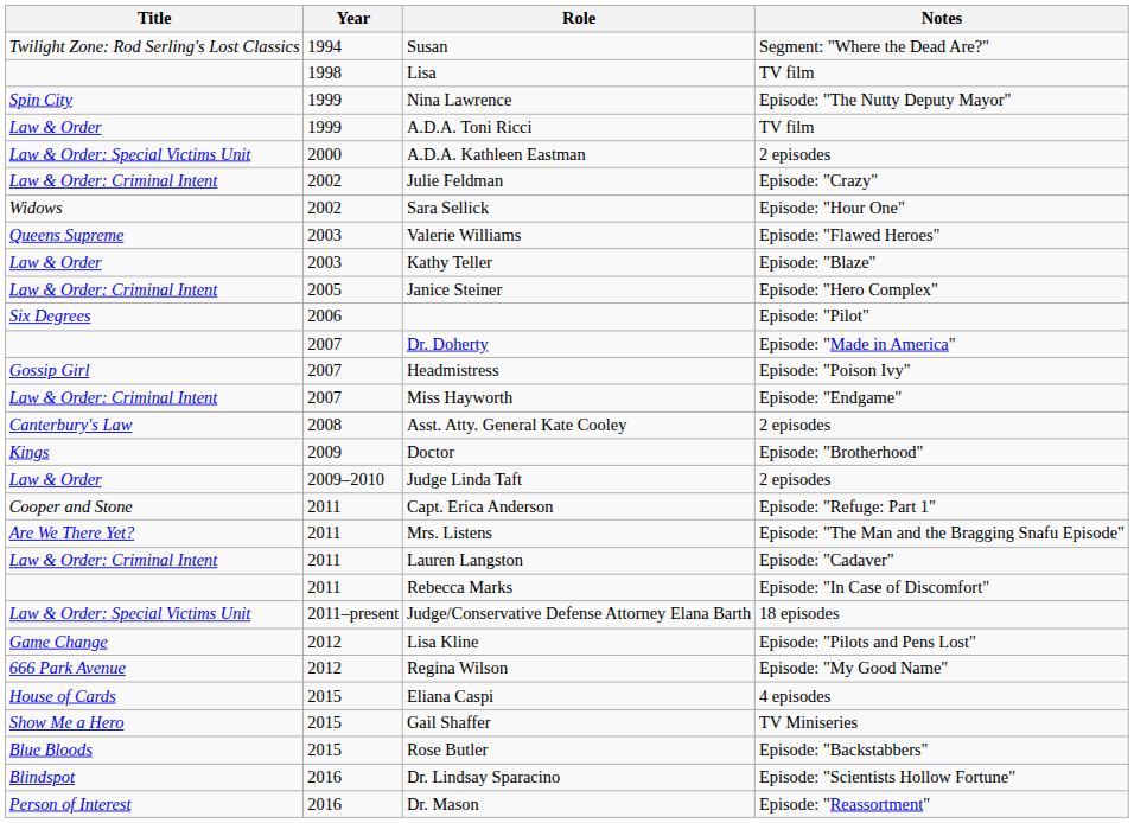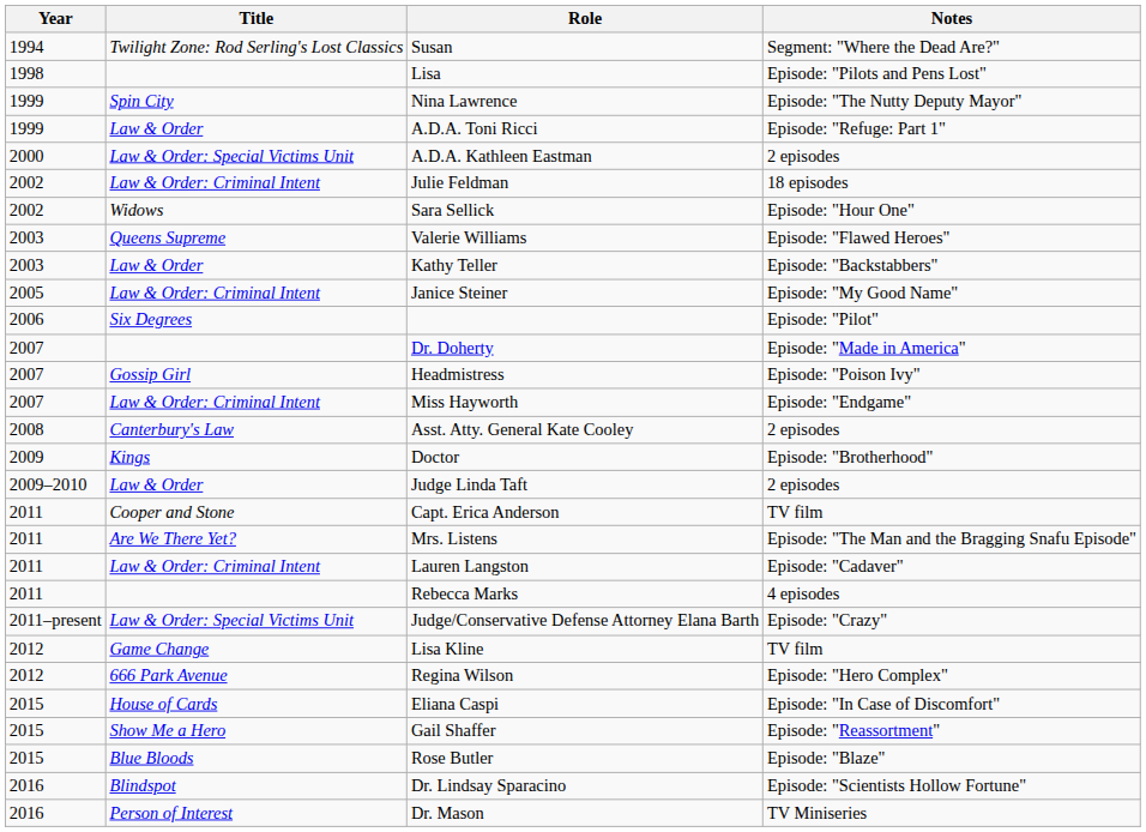columns swapped: Year <-> Title
Lisa | Notes: TV film -> Episode: "Pilots and Pens Lost"
A.D.A. Toni Ricci | Notes: TV film -> Episode: "Refuge: Part 1"
Julie Feldman | Notes: Episode: "Crazy" -> 18 episodes
Kathy Teller | Notes: Episode: "Blaze" -> Episode: "Backstabbers"
Janice Steiner | Notes: Episode: "Hero Complex" -> Episode: "My Good Name"
Capt. Erica Anderson | Notes: Episode: "Refuge: Part 1" -> TV film
Rebecca Marks | Notes: Episode: "In Case of Discomfort" -> 4 episodes
Judge/Conservative Defense Attorney Elana Barth | Notes: 18 episodes -> Episode: "Crazy"
Lisa Kline | Notes: Episode: "Pilots and Pens Lost" -> TV film
Regina Wilson | Notes: Episode: "My Good Name" -> Episode: "Hero Complex"
Eliana Caspi | Notes: 4 episodes -> Episode: "In Case of Discomfort"
Gail Shaffer | Notes: TV Miniseries -> Episode: "Reassortment"
Rose Butler | Notes: Episode: "Backstabbers" -> Episode: "Blaze"
Dr. Mason | Notes: Episode: "Reassortment" -> TV Miniseries
